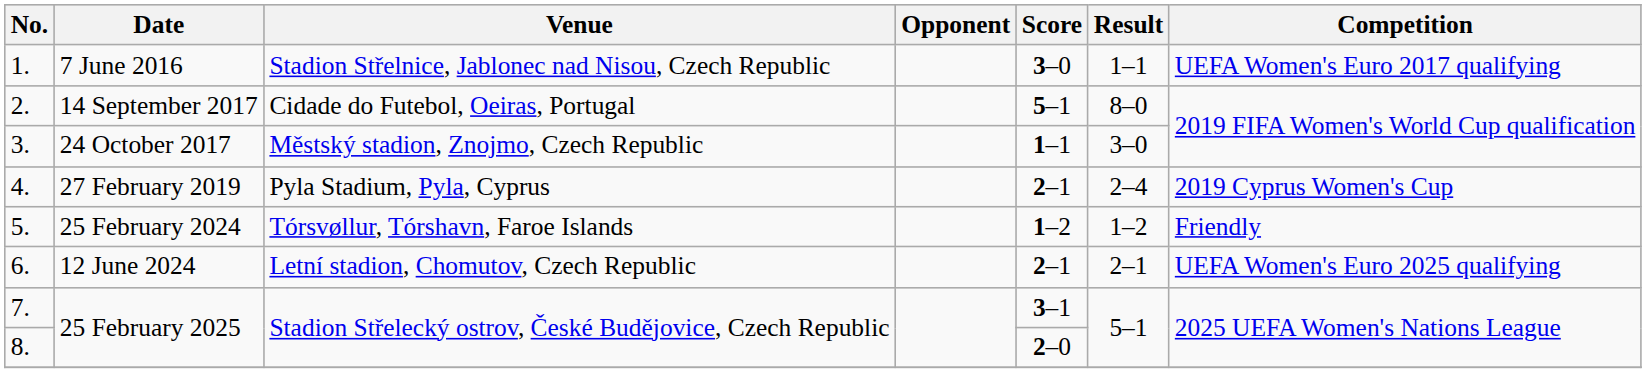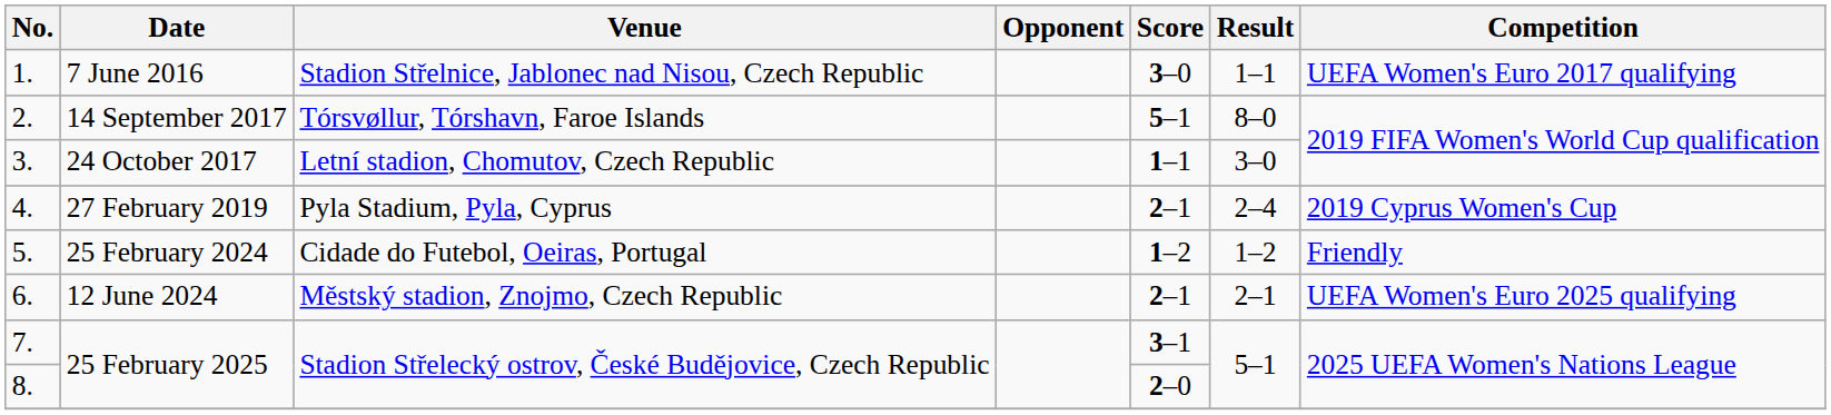2. | Venue: Cidade do Futebol, Oeiras, Portugal -> Tórsvøllur, Tórshavn, Faroe Islands
3. | Venue: Městský stadion, Znojmo, Czech Republic -> Letní stadion, Chomutov, Czech Republic
5. | Venue: Tórsvøllur, Tórshavn, Faroe Islands -> Cidade do Futebol, Oeiras, Portugal
6. | Venue: Letní stadion, Chomutov, Czech Republic -> Městský stadion, Znojmo, Czech Republic
